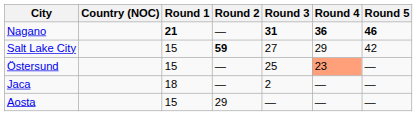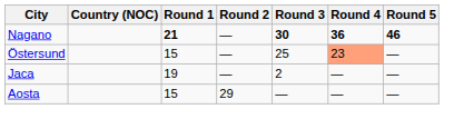Nagano | Round 3: 31 -> 30
- row: Salt Lake City | 15 | 59 | 27 | 29 | 42
Jaca | Round 1: 18 -> 19
